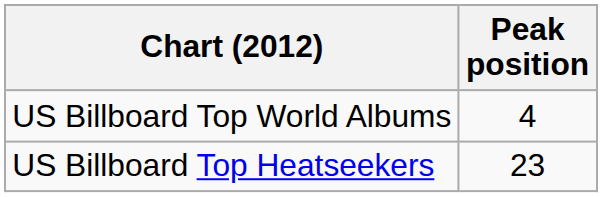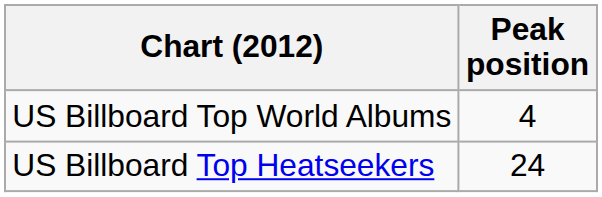US Billboard Top Heatseekers | Peak position: 23 -> 24
